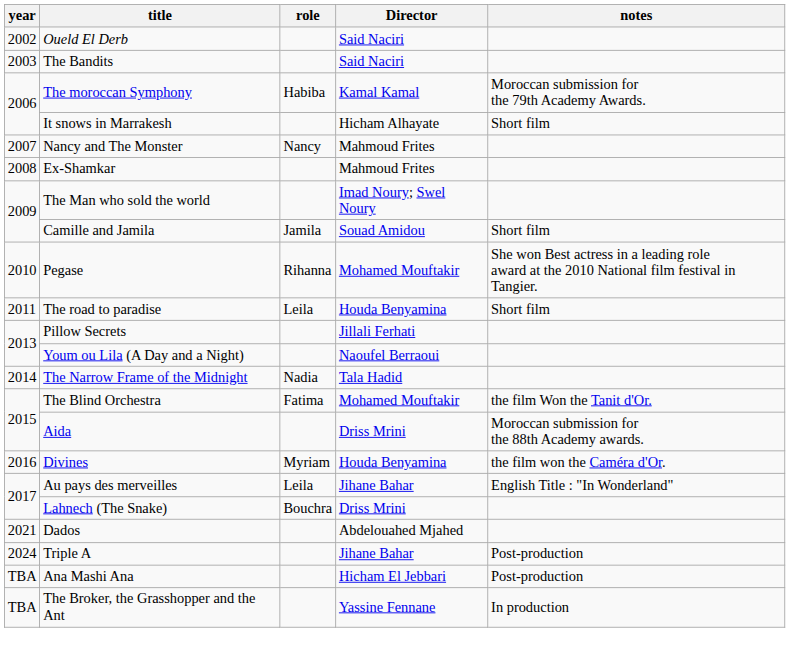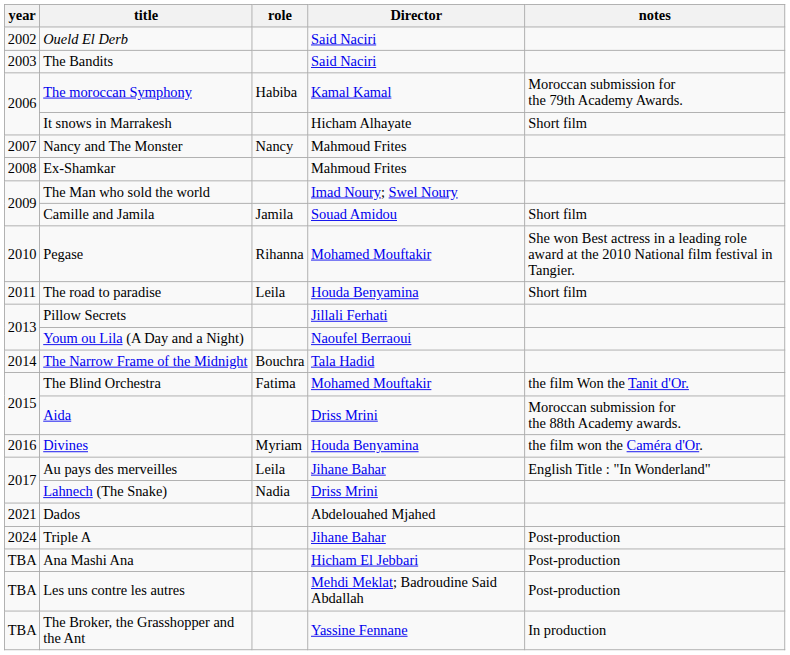The Narrow Frame of the Midnight | role: Nadia -> Bouchra
Lahnech (The Snake) | role: Bouchra -> Nadia
+ row: TBA | Les uns contre les autres | Mehdi Meklat; Badroudine Said Abdallah | Post-production
